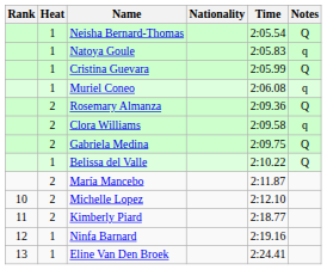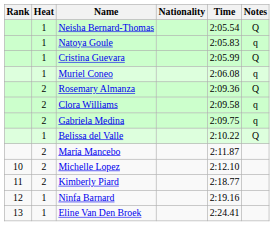Gabriela Medina | Notes: Q -> q
